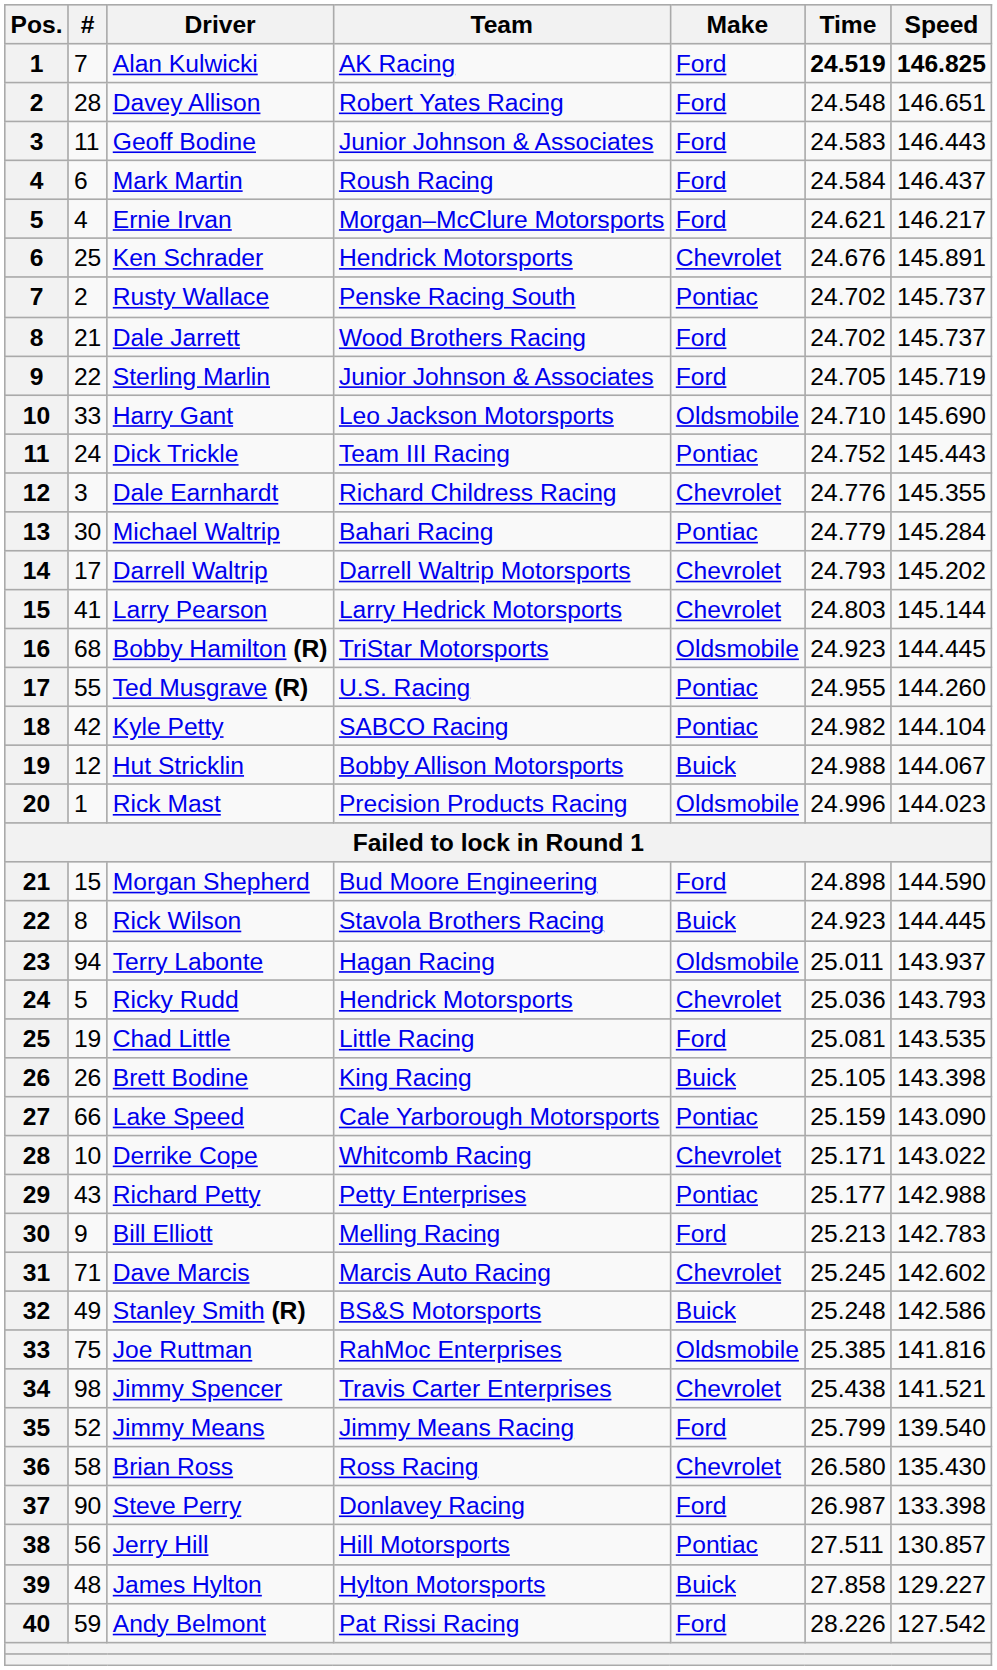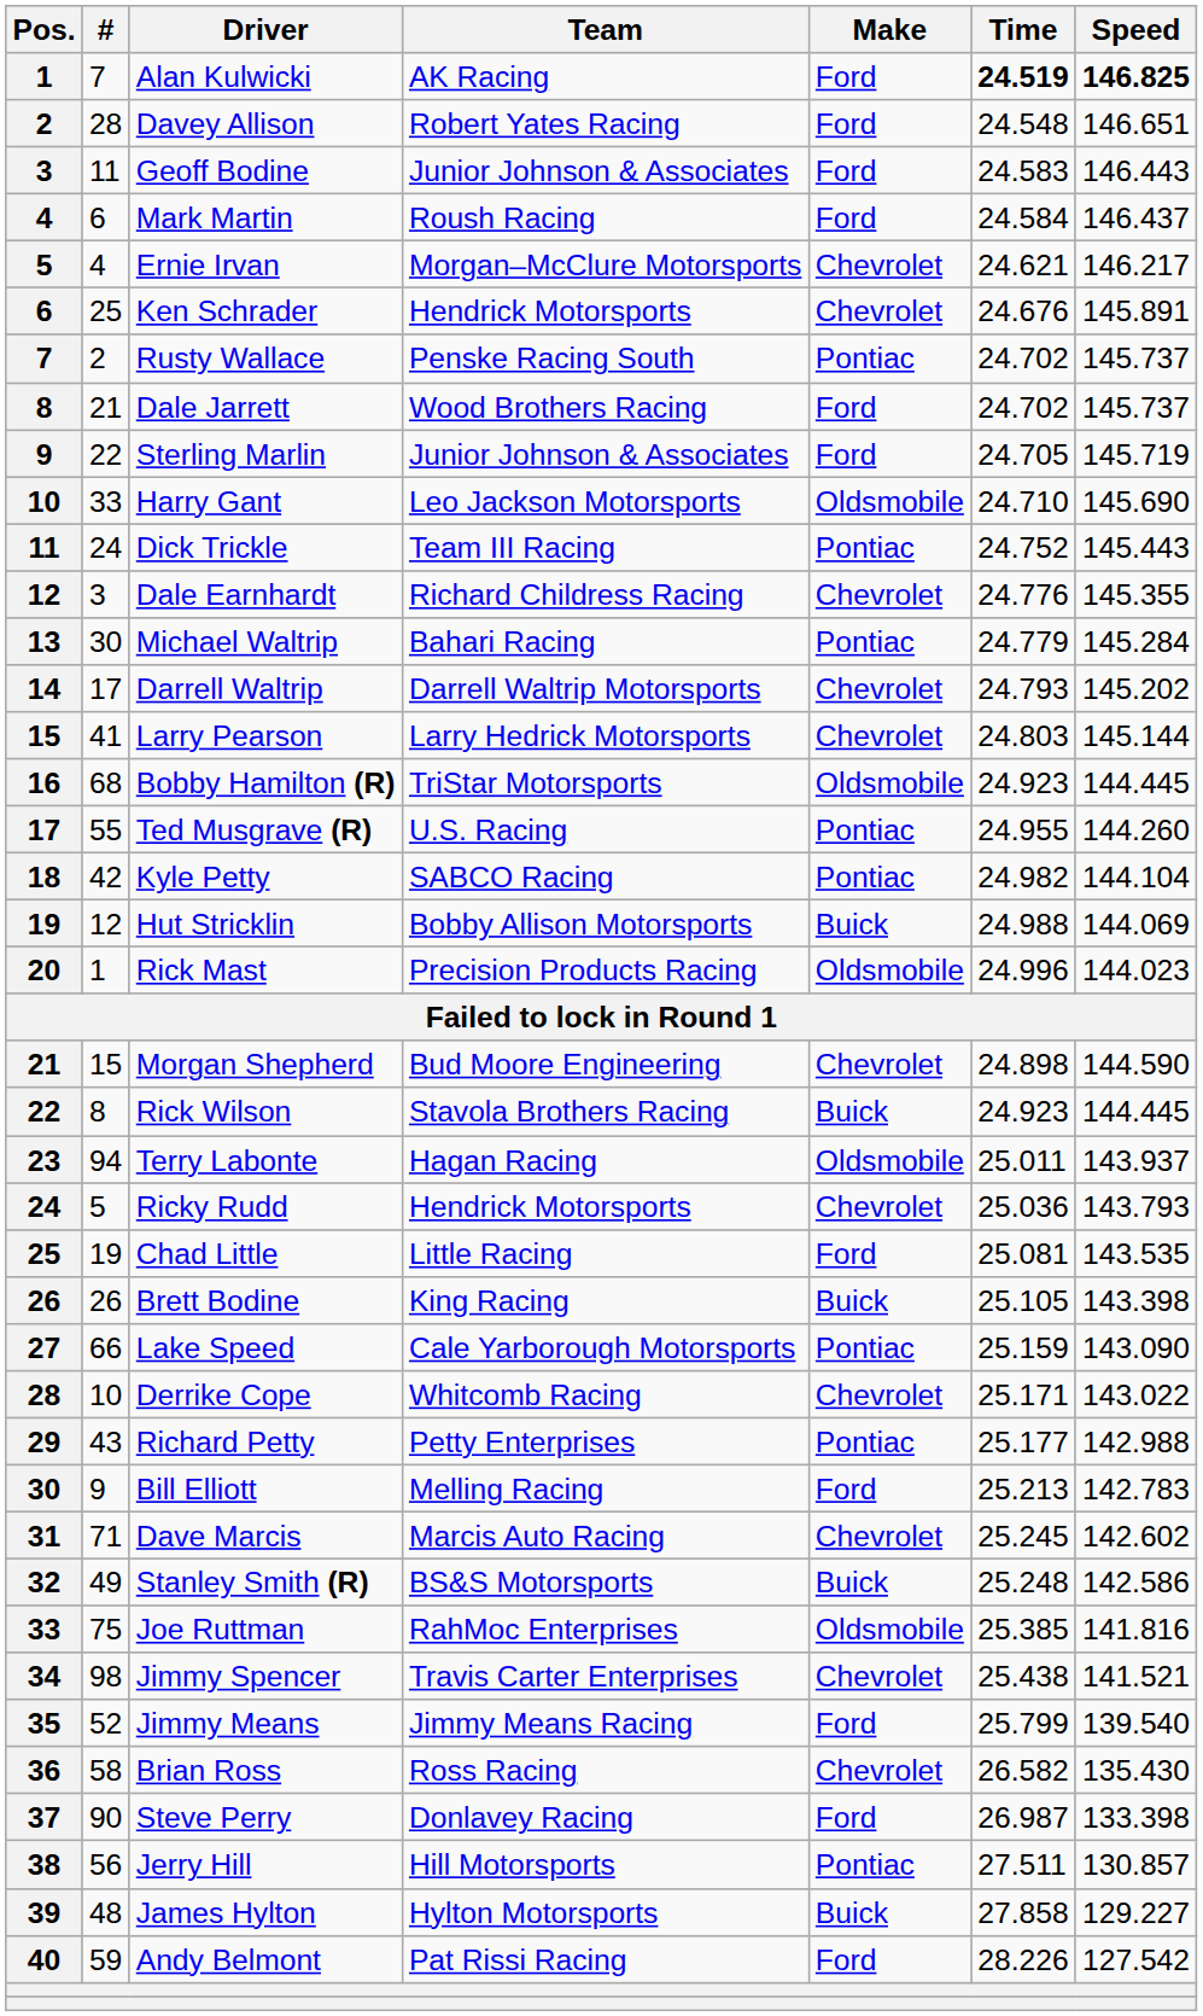Ernie Irvan | Make: Ford -> Chevrolet
Hut Stricklin | Speed: 144.067 -> 144.069
Morgan Shepherd | Make: Ford -> Chevrolet
Brian Ross | Time: 26.580 -> 26.582
